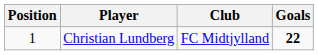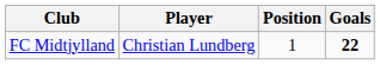columns swapped: Position <-> Club
